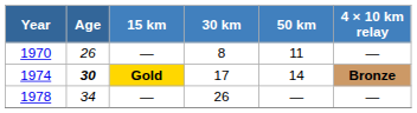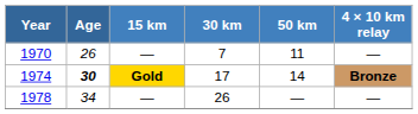1970 | 30 km: 8 -> 7
